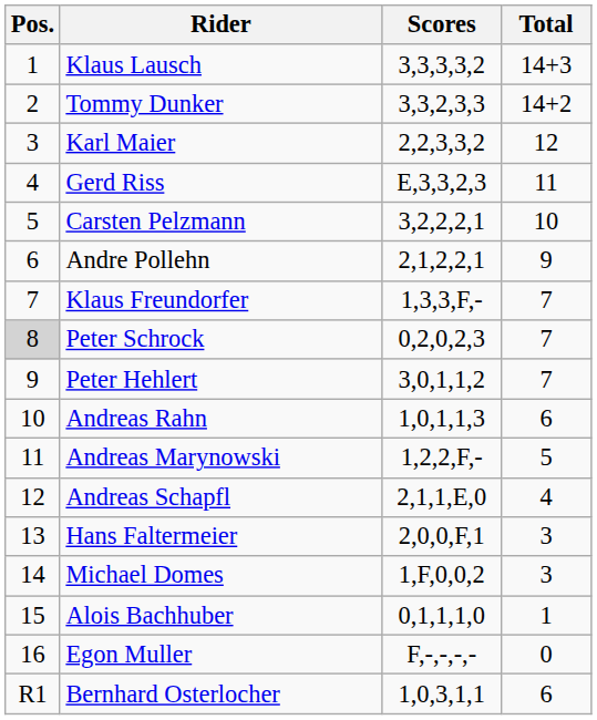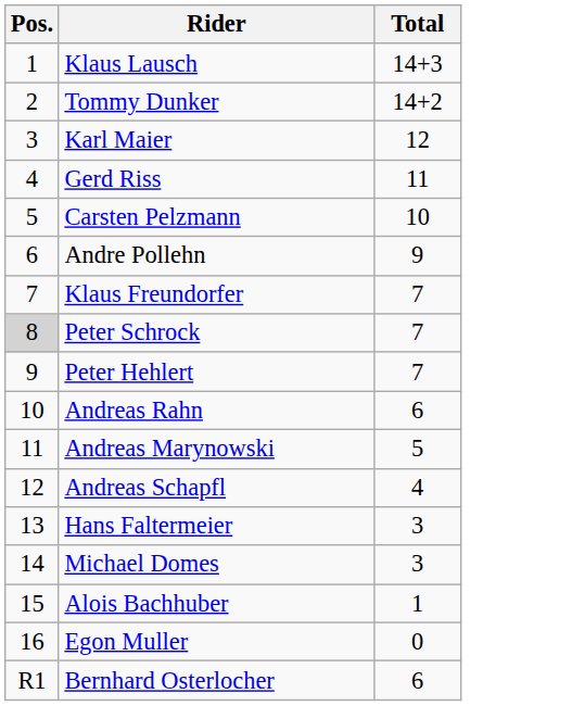- column: Scores | 3,3,3,3,2 | 3,3,2,3,3 | 2,2,3,3,2 | E,3,3,2,3 | 3,2,2,2,1 | 2,1,2,2,1 | 1,3,3,F,- | 0,2,0,2,3 | 3,0,1,1,2 | 1,0,1,1,3 | 1,2,2,F,- | 2,1,1,E,0 | 2,0,0,F,1 | 1,F,0,0,2 | 0,1,1,1,0 | F,-,-,-,- | 1,0,3,1,1
